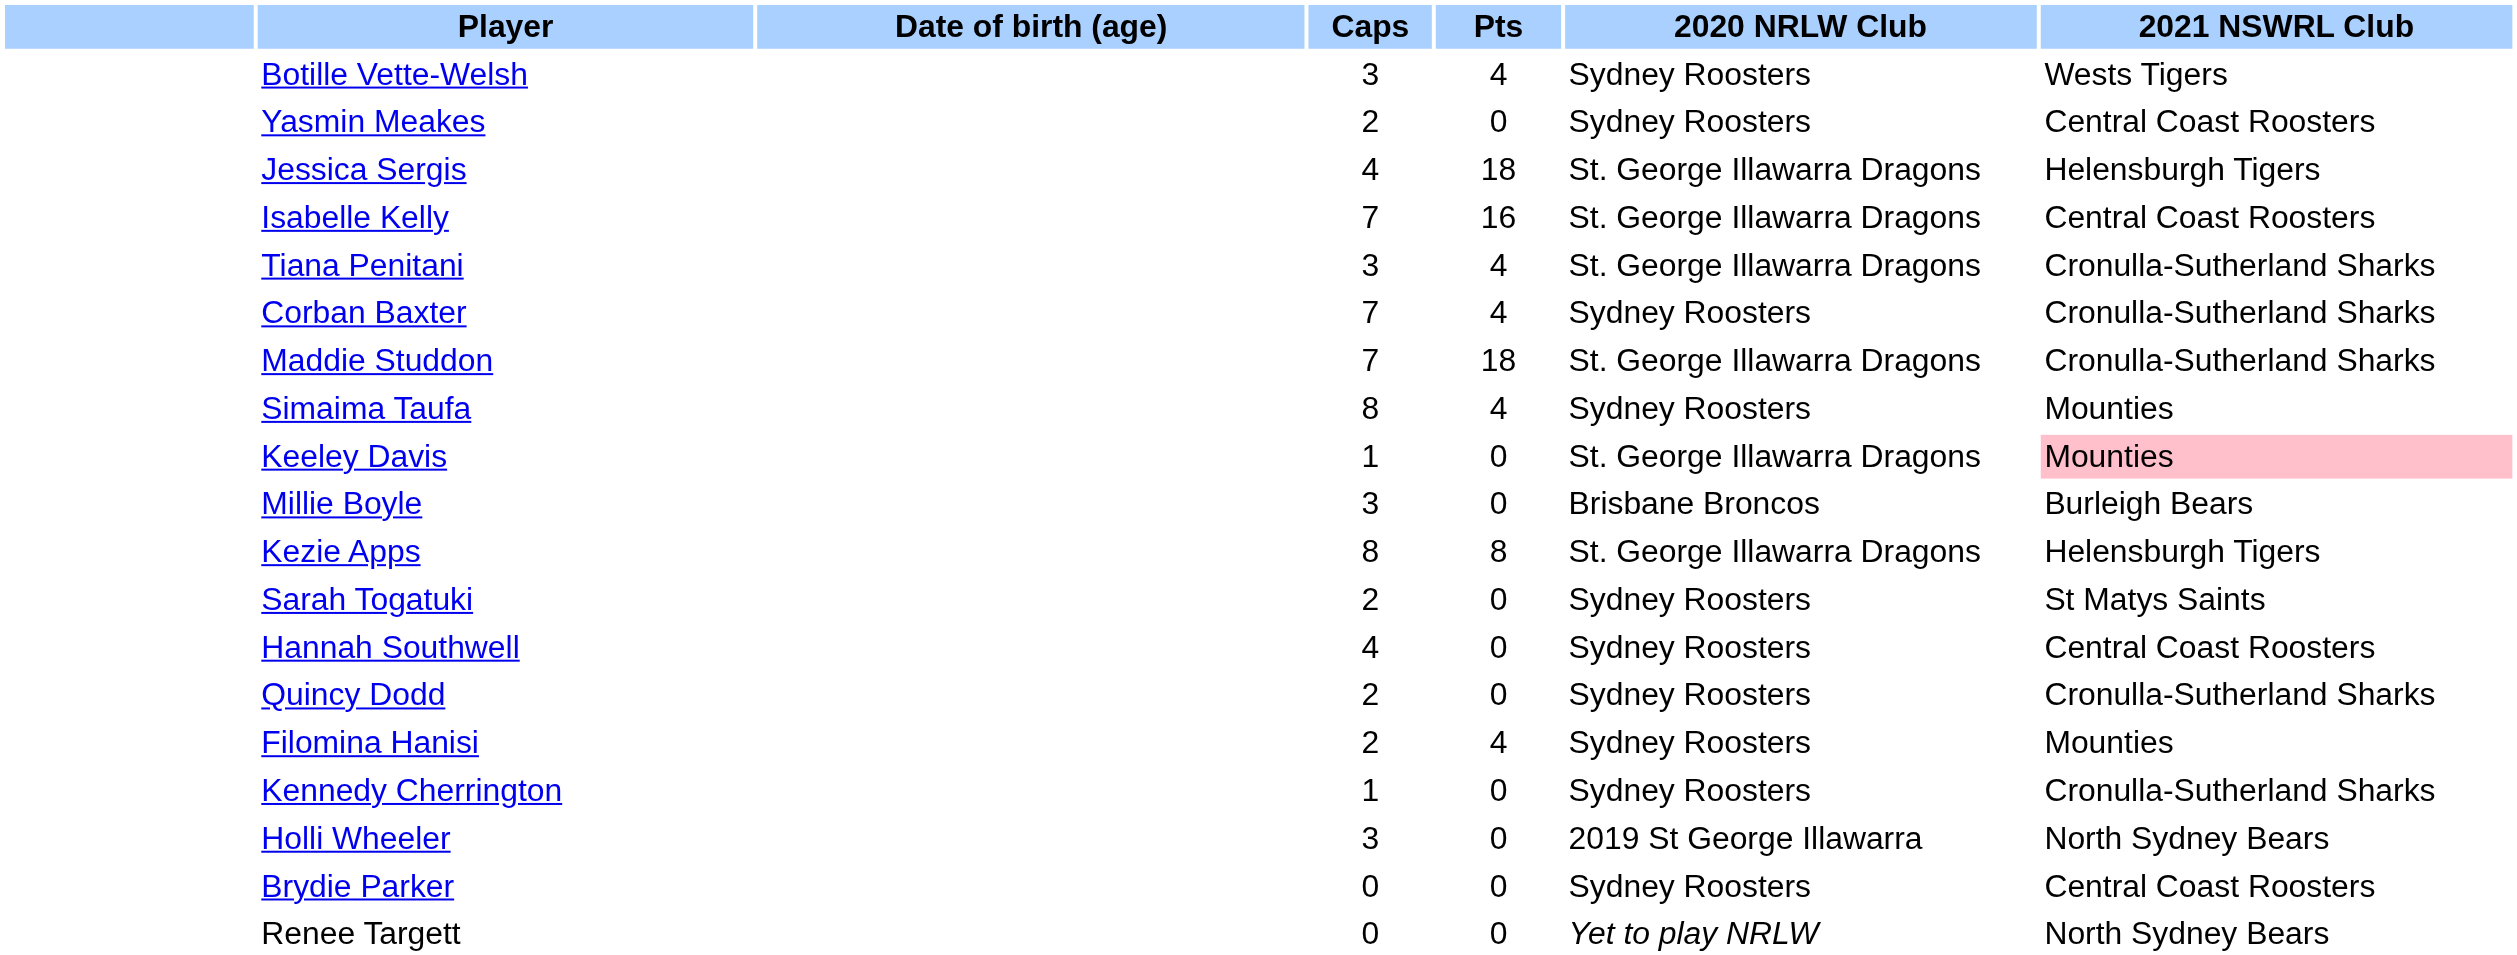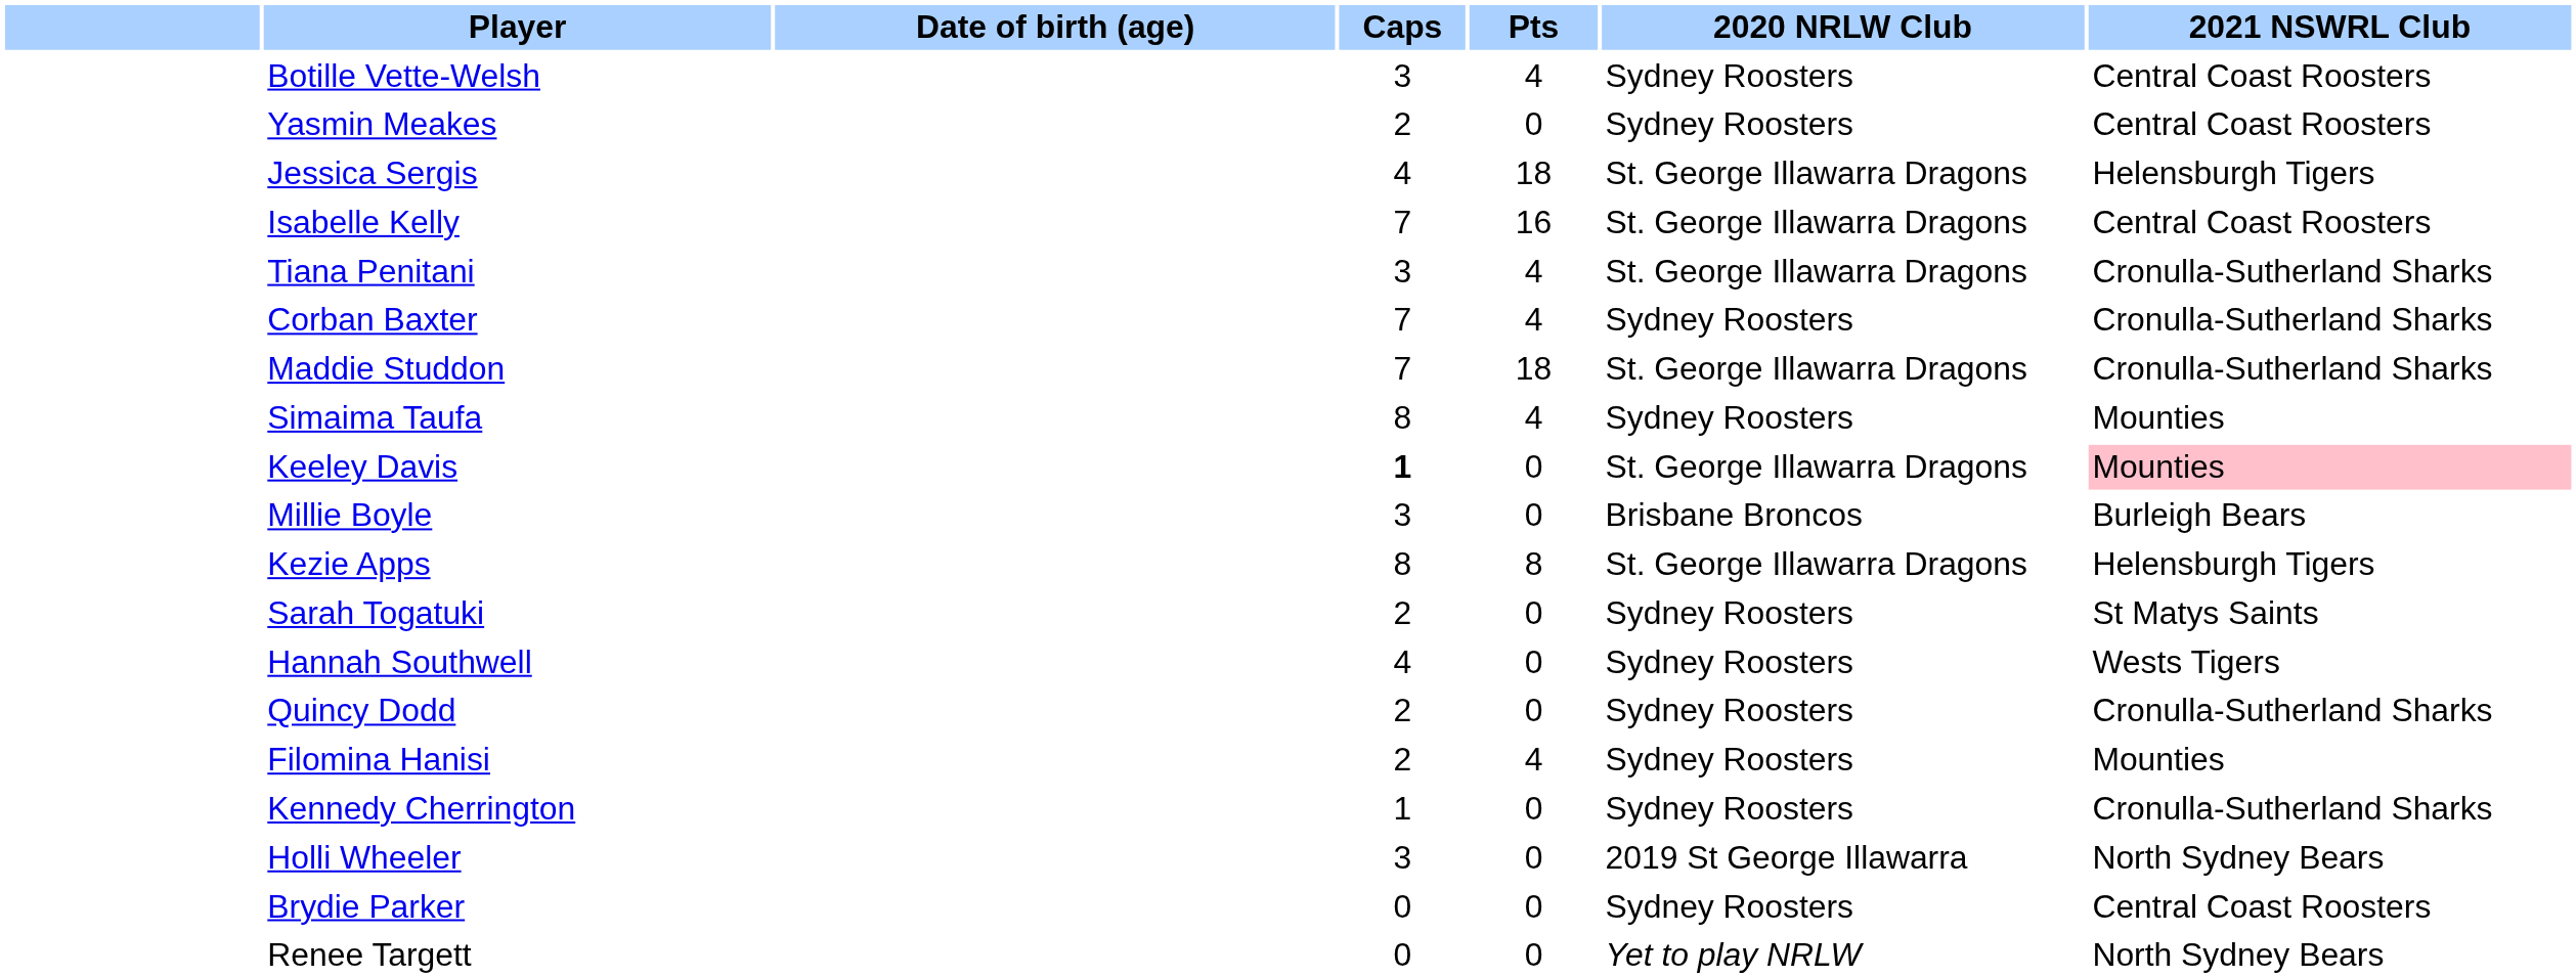Botille Vette-Welsh | 2021 NSWRL Club: Wests Tigers -> Central Coast Roosters
Keeley Davis | Caps: normal -> bold
Hannah Southwell | 2021 NSWRL Club: Central Coast Roosters -> Wests Tigers
